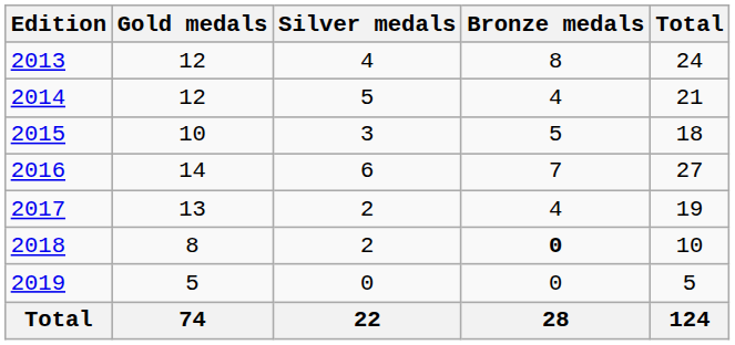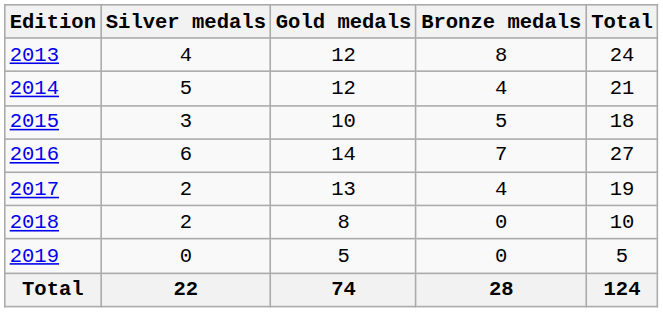columns swapped: Gold medals <-> Silver medals
2018 | Bronze medals: bold -> normal
